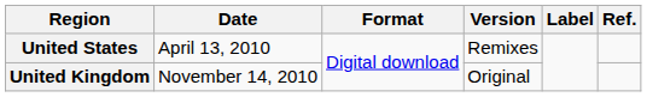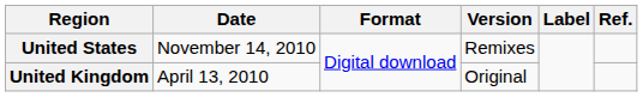United States | Date: April 13, 2010 -> November 14, 2010
United Kingdom | Date: November 14, 2010 -> April 13, 2010
